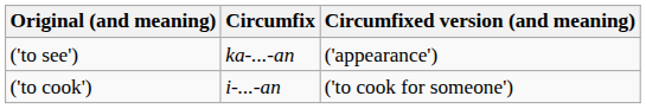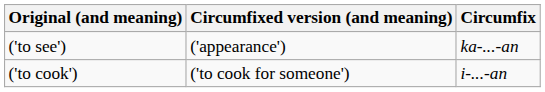columns swapped: Circumfix <-> Circumfixed version (and meaning)
